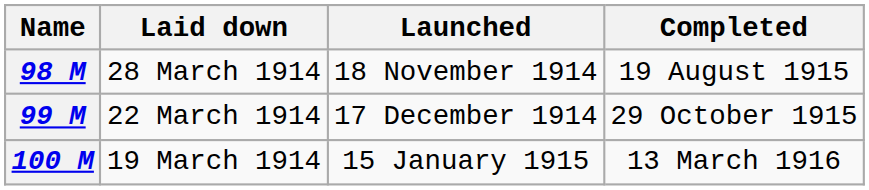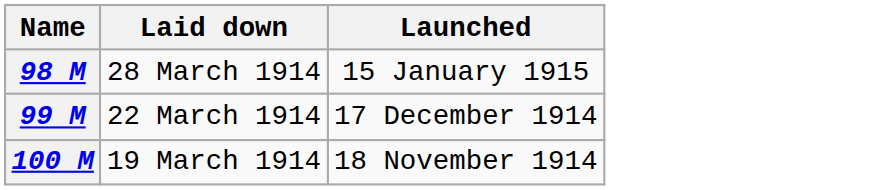- column: Completed | 19 August 1915 | 29 October 1915 | 13 March 1916
98 M | Launched: 18 November 1914 -> 15 January 1915
100 M | Launched: 15 January 1915 -> 18 November 1914
